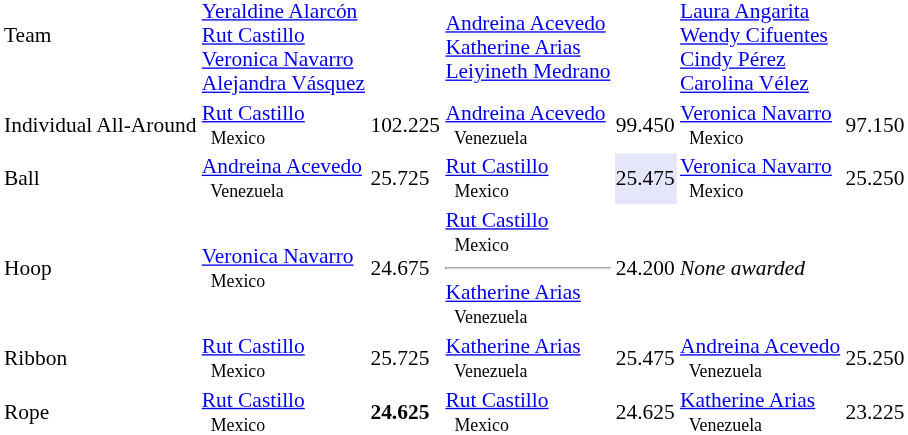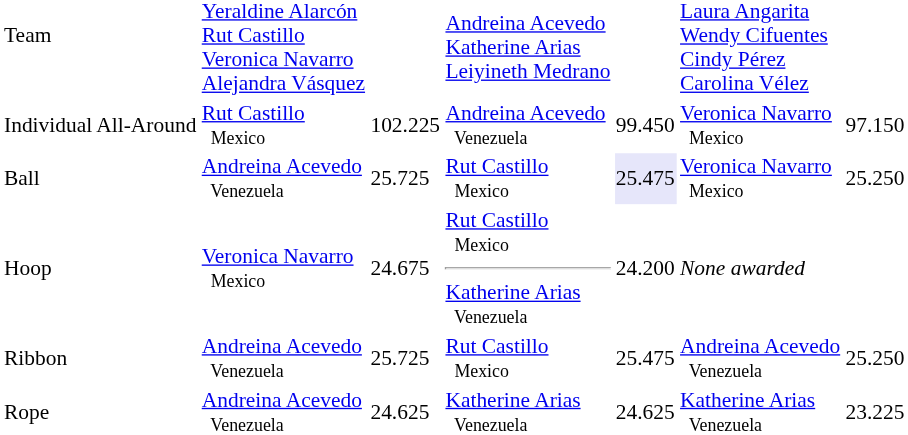Ribbon | column 2: Rut Castillo Mexico -> Andreina Acevedo Venezuela
Ribbon | column 4: Katherine Arias Venezuela -> Rut Castillo Mexico
Rope | column 2: Rut Castillo Mexico -> Andreina Acevedo Venezuela
Rope | column 3: bold -> normal
Rope | column 4: Rut Castillo Mexico -> Katherine Arias Venezuela
